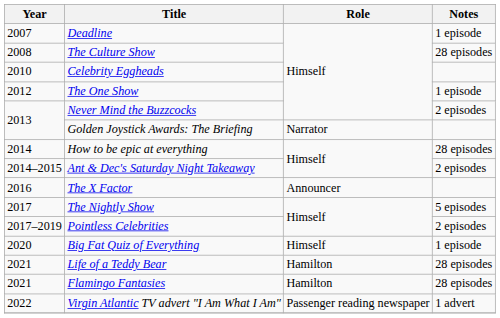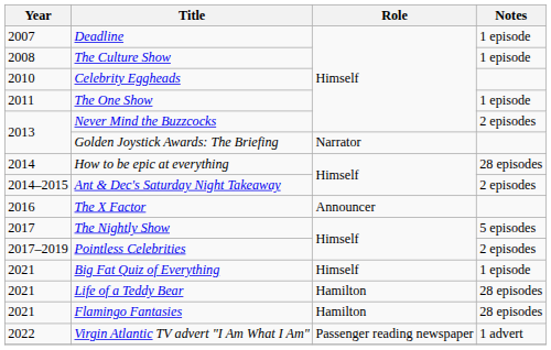The Culture Show | Notes: 28 episodes -> 1 episode
The One Show | Year: 2012 -> 2011
Big Fat Quiz of Everything | Year: 2020 -> 2021
